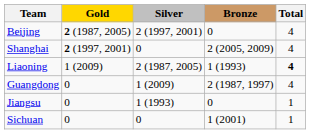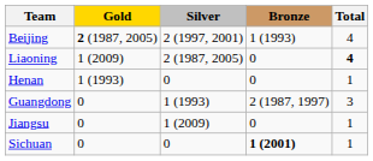Beijing | Bronze: 0 -> 1 (1993)
- row: Shanghai | 2 (1997, 2001) | 0 | 2 (2005, 2009) | 4
Liaoning | Bronze: 1 (1993) -> 0
+ row: Henan | 1 (1993) | 0 | 0 | 1
Guangdong | Silver: 1 (2009) -> 1 (1993)
Guangdong | Total: 4 -> 3
Jiangsu | Silver: 1 (1993) -> 1 (2009)
Sichuan | Bronze: normal -> bold
